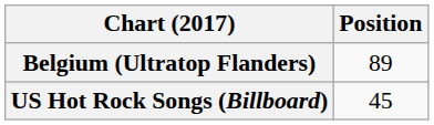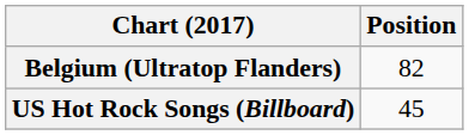Belgium (Ultratop Flanders) | Position: 89 -> 82
